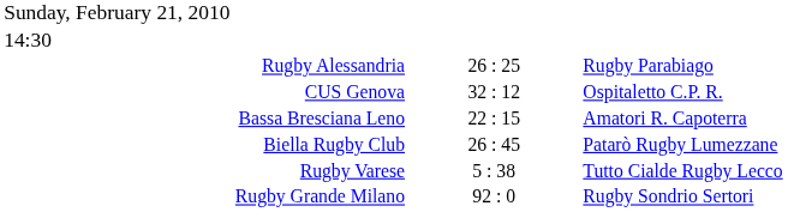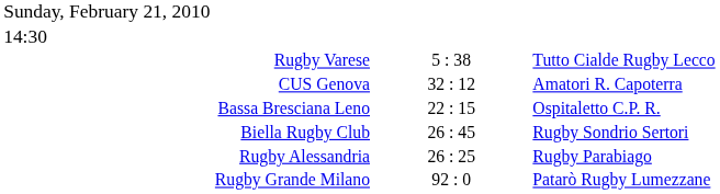rows swapped: Rugby Varese <-> Rugby Alessandria
CUS Genova | column 3: Ospitaletto C.P. R. -> Amatori R. Capoterra
Bassa Bresciana Leno | column 3: Amatori R. Capoterra -> Ospitaletto C.P. R.
Biella Rugby Club | column 3: Patarò Rugby Lumezzane -> Rugby Sondrio Sertori
Rugby Grande Milano | column 3: Rugby Sondrio Sertori -> Patarò Rugby Lumezzane
